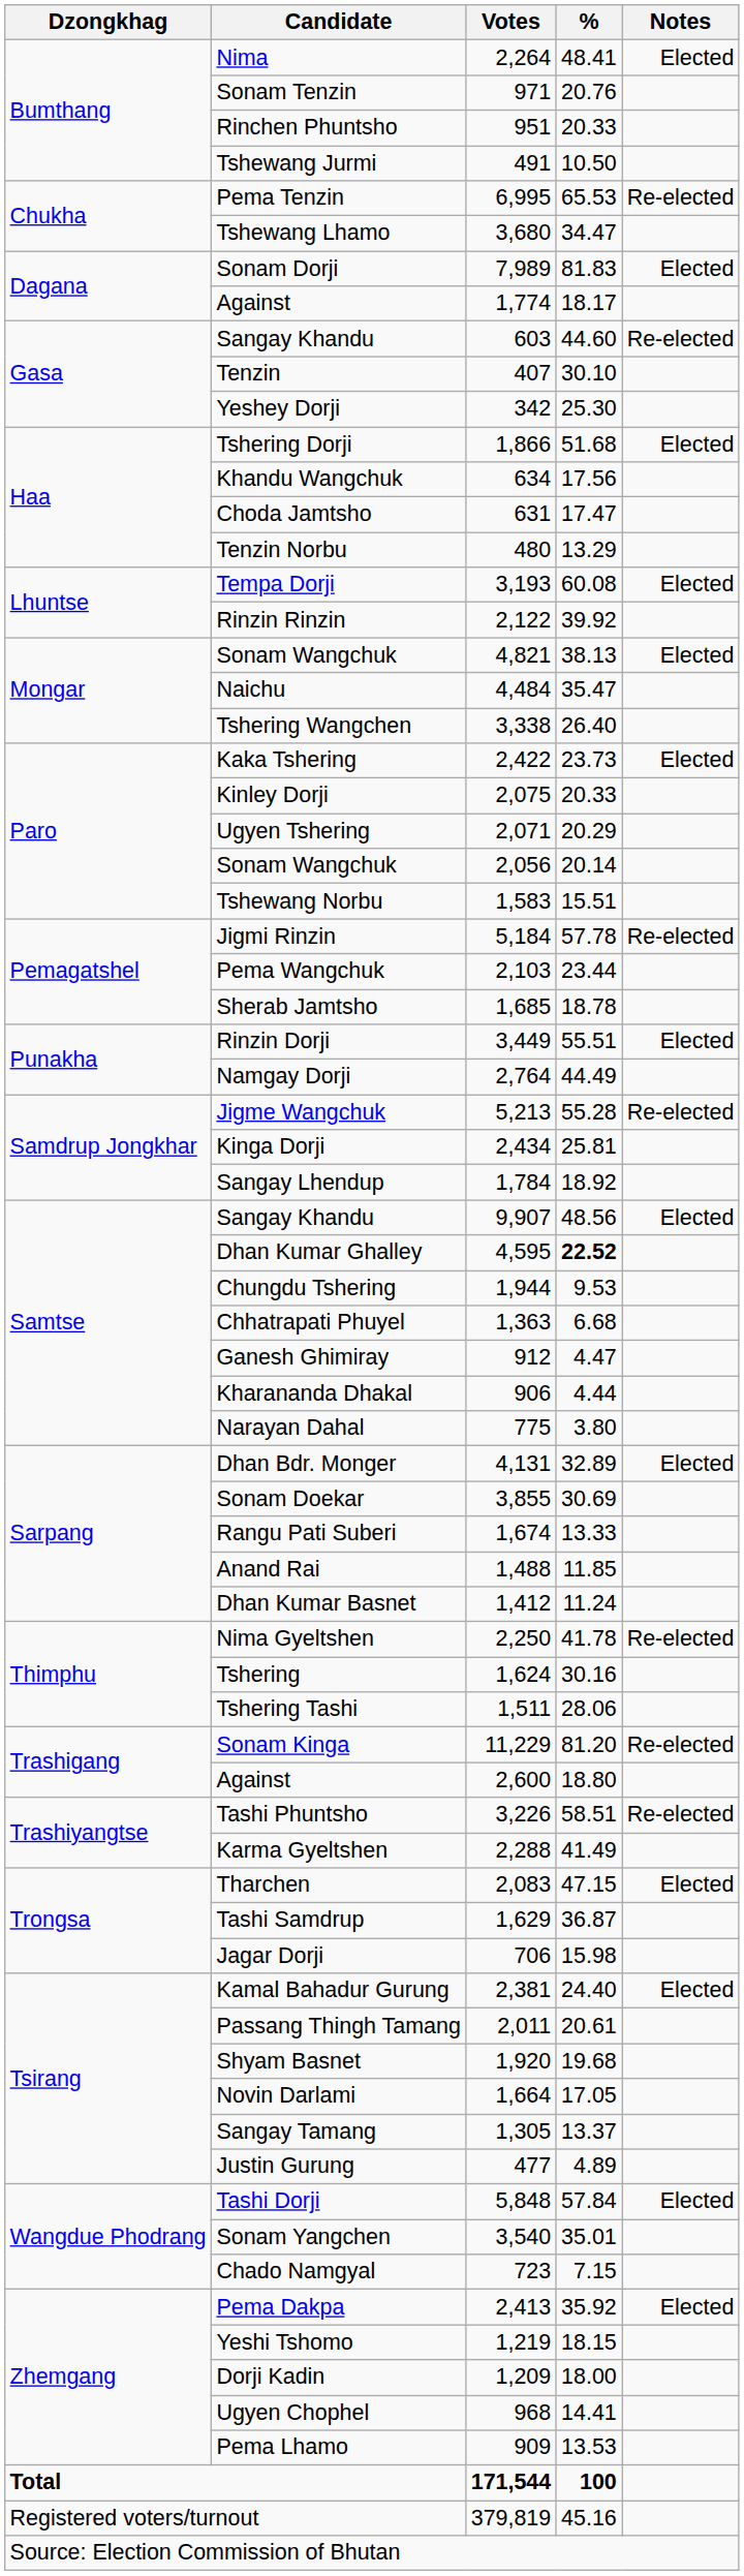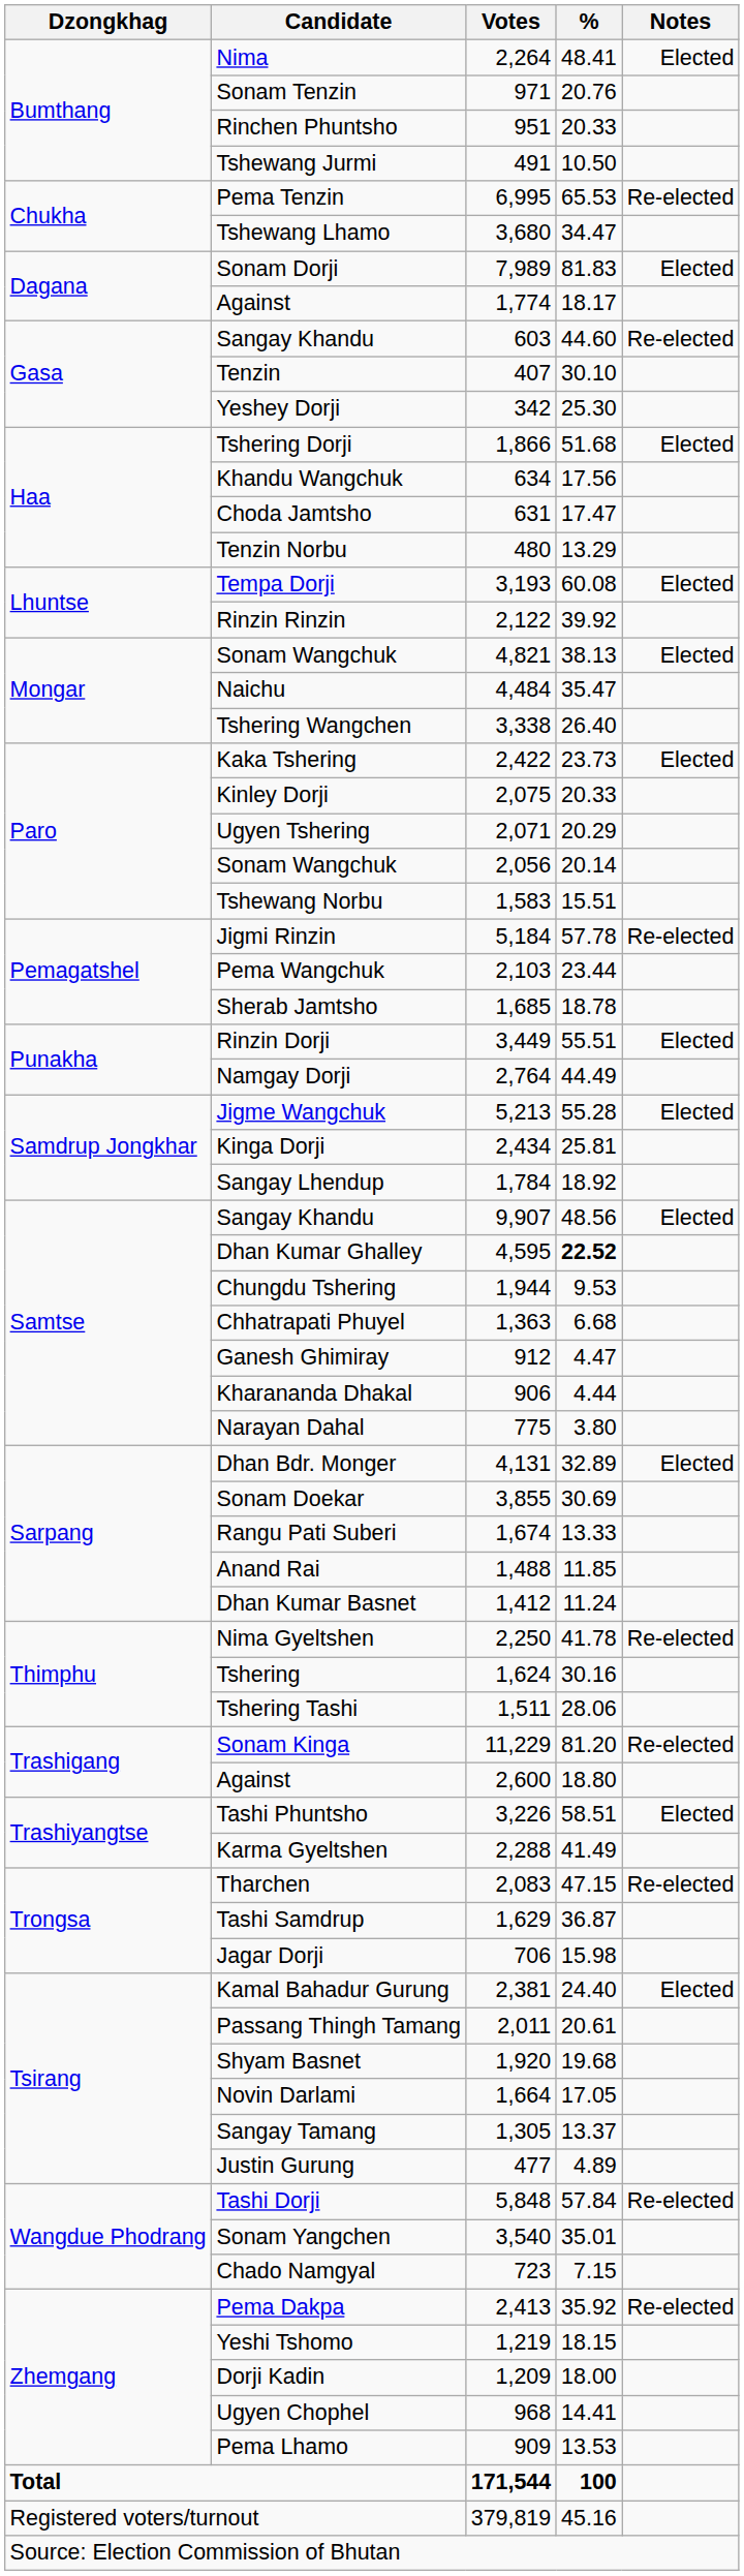Jigme Wangchuk | Notes: Re-elected -> Elected
Tashi Phuntsho | Notes: Re-elected -> Elected
Tharchen | Notes: Elected -> Re-elected
Tashi Dorji | Notes: Elected -> Re-elected
Pema Dakpa | Notes: Elected -> Re-elected
